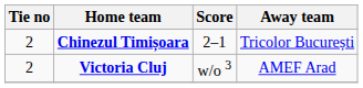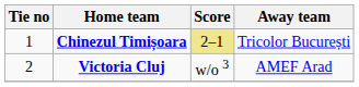Chinezul Timișoara | Tie no: 2 -> 1
Chinezul Timișoara | Score: no background -> khaki background
